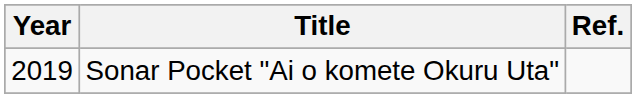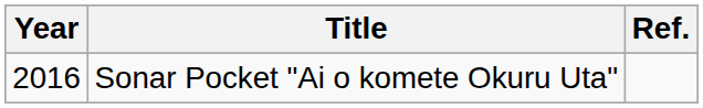Sonar Pocket "Ai o komete Okuru Uta" | Year: 2019 -> 2016
